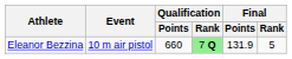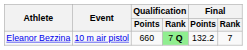Eleanor Bezzina | Final / Points: 131.9 -> 132.2
Eleanor Bezzina | Final / Rank: 5 -> 7
